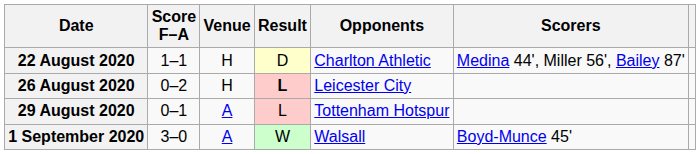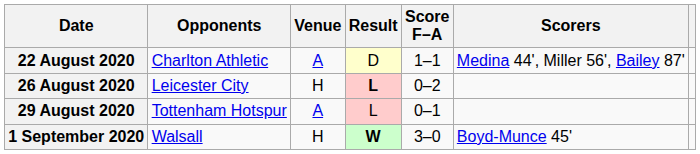columns swapped: Opponents <-> Score F–A
22 August 2020 | Venue: H -> A
1 September 2020 | Venue: A -> H
1 September 2020 | Result: normal -> bold
